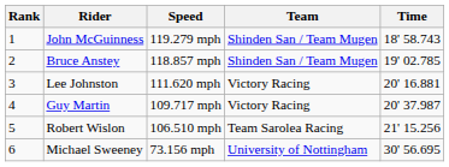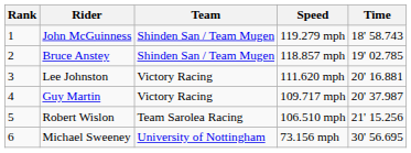columns swapped: Team <-> Speed
